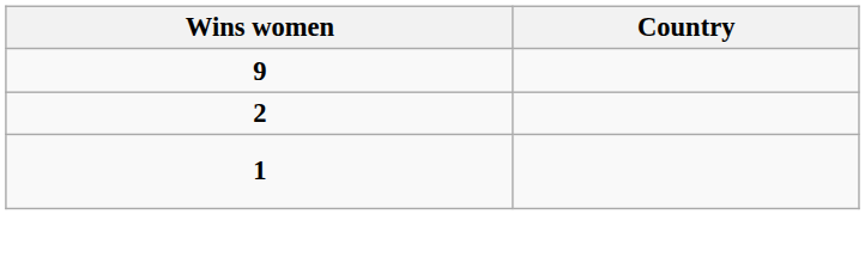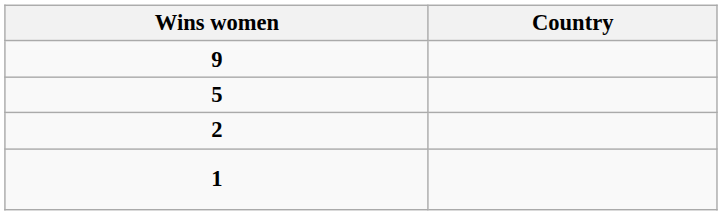+ row: 5
